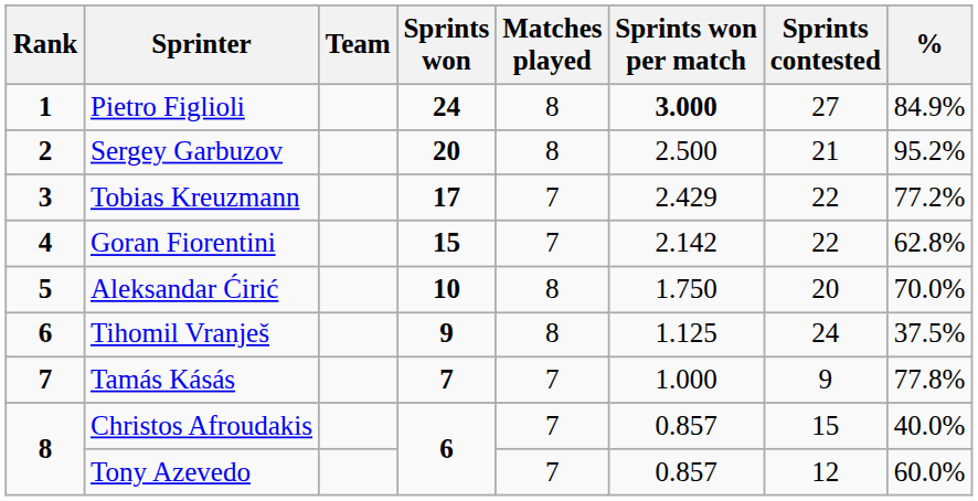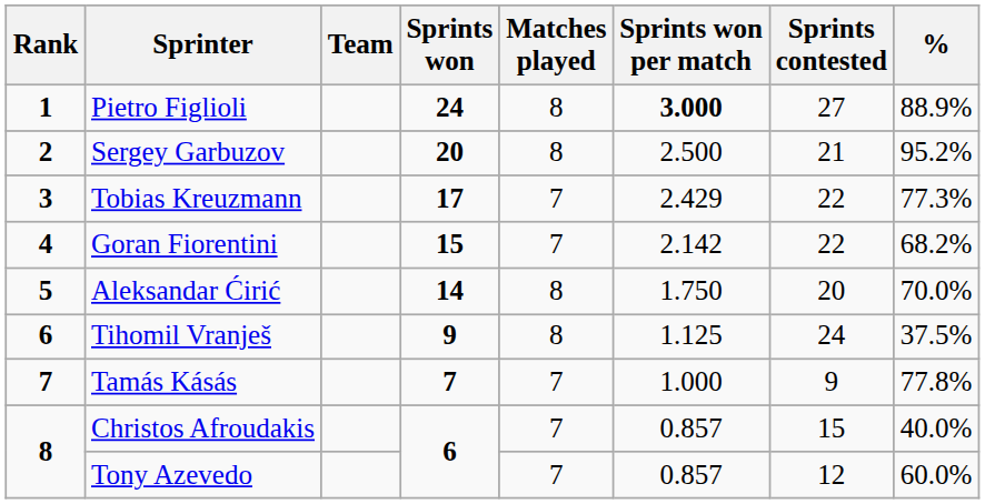Pietro Figlioli | %: 84.9% -> 88.9%
Tobias Kreuzmann | %: 77.2% -> 77.3%
Goran Fiorentini | %: 62.8% -> 68.2%
Aleksandar Ćirić | Sprints won: 10 -> 14
